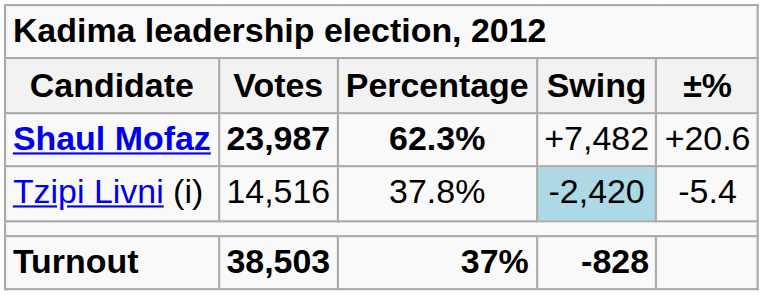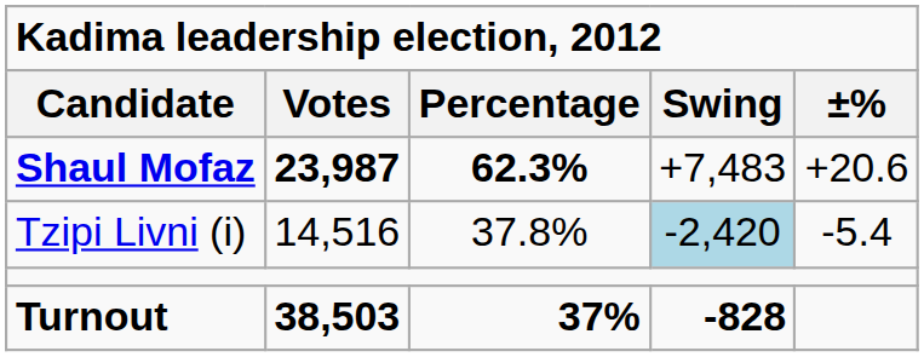Shaul Mofaz | Swing: +7,482 -> +7,483
